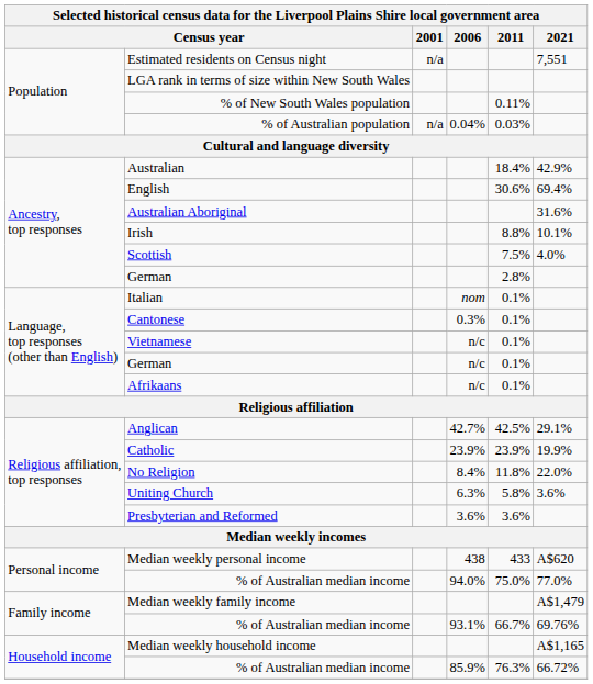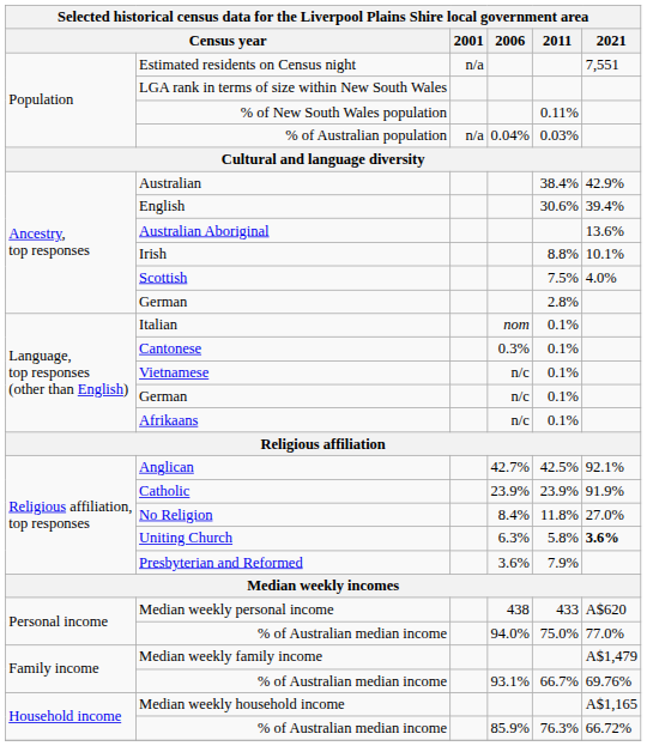Australian | 2011: 18.4% -> 38.4%
English | 2021: 69.4% -> 39.4%
Australian Aboriginal | 2021: 31.6% -> 13.6%
Anglican | 2021: 29.1% -> 92.1%
Catholic | 2021: 19.9% -> 91.9%
No Religion | 2021: 22.0% -> 27.0%
Uniting Church | 2021: normal -> bold
Presbyterian and Reformed | 2011: 3.6% -> 7.9%
